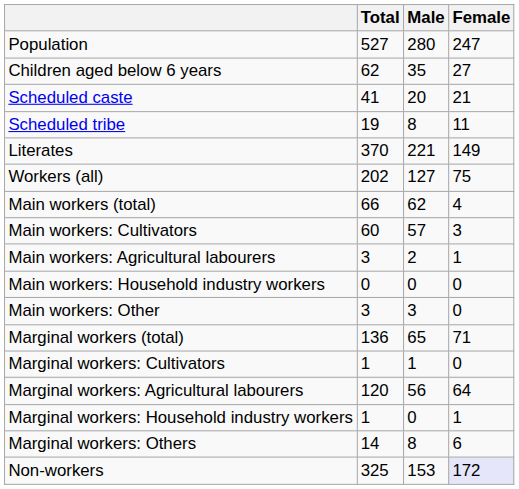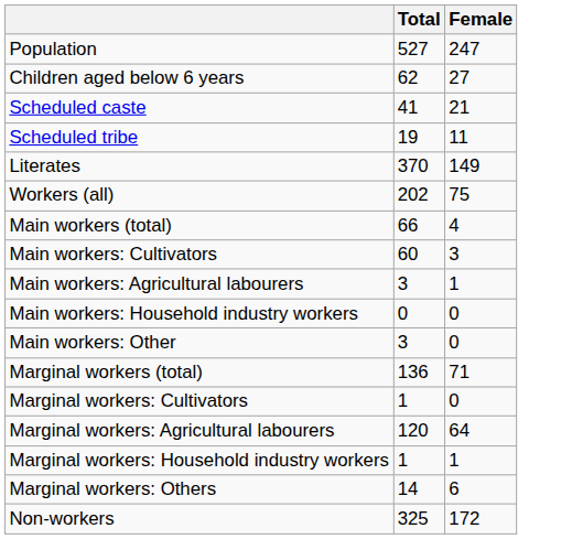- column: Male | 280 | 35 | 20 | 8 | 221 | 127 | 62 | 57 | 2 | 0 | 3 | 65 | 1 | 56 | 0 | 8 | 153
Non-workers | Female: lavender background -> no background
